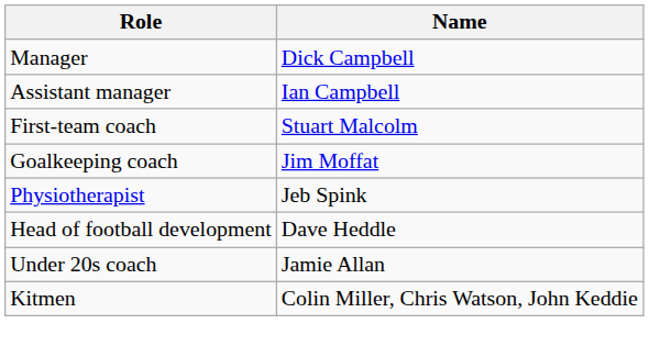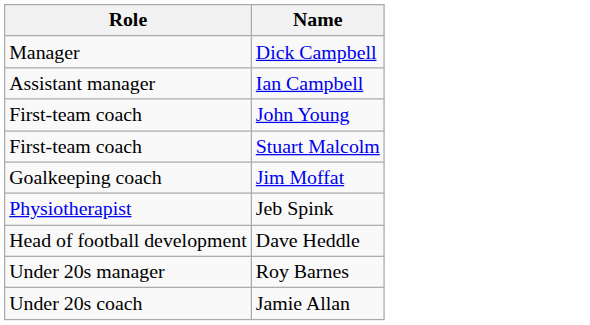+ row: First-team coach | John Young
+ row: Under 20s manager | Roy Barnes
- row: Kitmen | Colin Miller, Chris Watson, John Keddie
